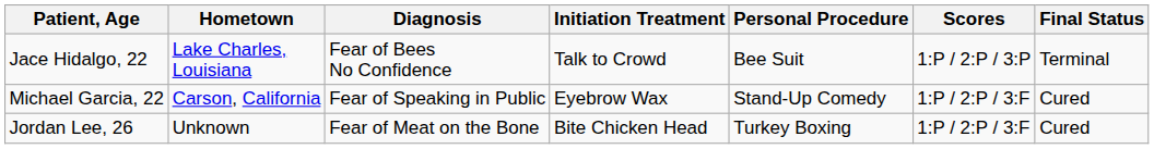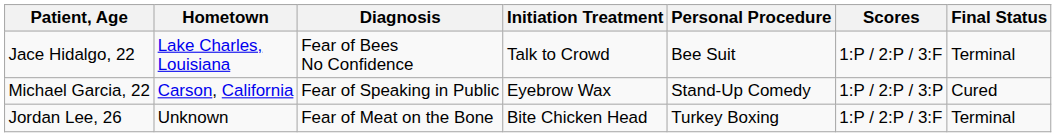Jace Hidalgo, 22 | Scores: 1:P / 2:P / 3:P -> 1:P / 2:P / 3:F
Michael Garcia, 22 | Scores: 1:P / 2:P / 3:F -> 1:P / 2:P / 3:P
Jordan Lee, 26 | Final Status: Cured -> Terminal
